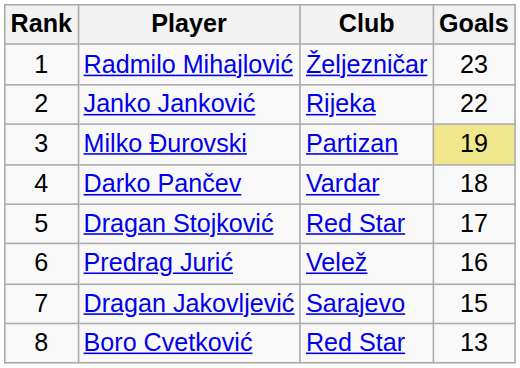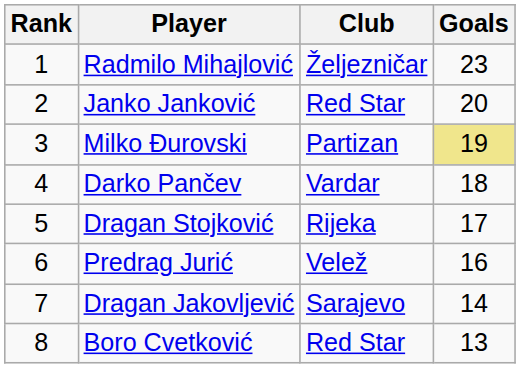Janko Janković | Club: Rijeka -> Red Star
Janko Janković | Goals: 22 -> 20
Dragan Stojković | Club: Red Star -> Rijeka
Dragan Jakovljević | Goals: 15 -> 14
